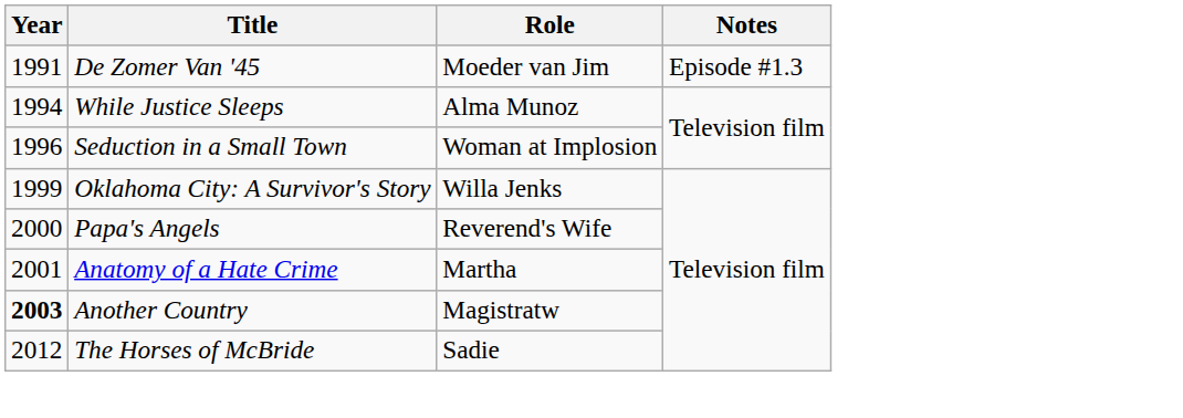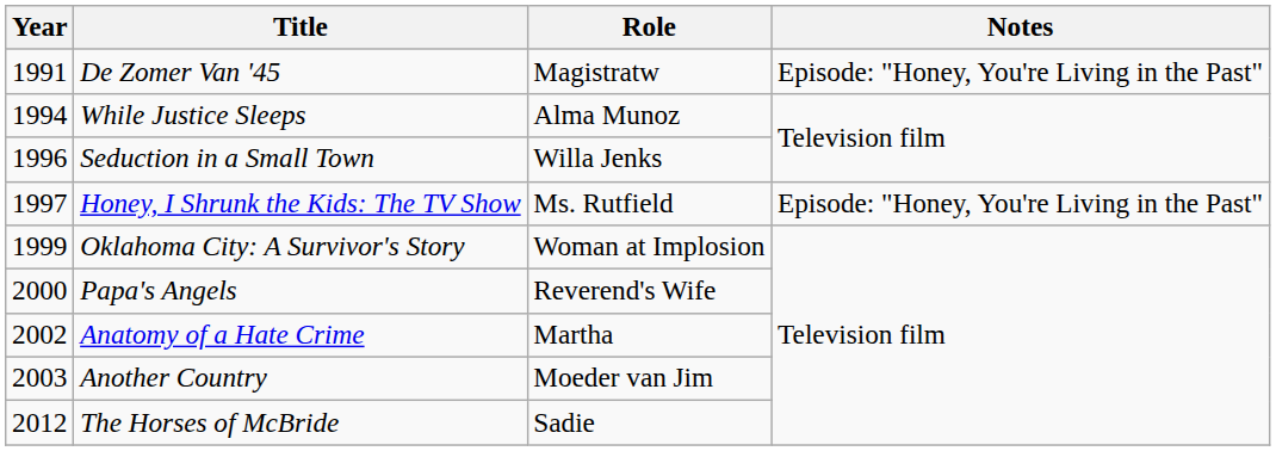De Zomer Van '45 | Role: Moeder van Jim -> Magistratw
De Zomer Van '45 | Notes: Episode #1.3 -> Episode: "Honey, You're Living in the Past"
Seduction in a Small Town | Role: Woman at Implosion -> Willa Jenks
+ row: 1997 | Honey, I Shrunk the Kids: The TV Show | Ms. Rutfield | Episode: "Honey, You're Living in the Past"
Oklahoma City: A Survivor's Story | Role: Willa Jenks -> Woman at Implosion
Anatomy of a Hate Crime | Year: 2001 -> 2002
Another Country | Year: bold -> normal
Another Country | Role: Magistratw -> Moeder van Jim
